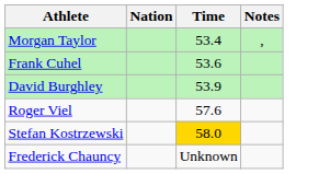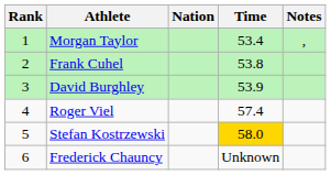+ column: Rank | 1 | 2 | 3 | 4 | 5 | 6
Frank Cuhel | Time: 53.6 -> 53.8
Roger Viel | Time: 57.6 -> 57.4
